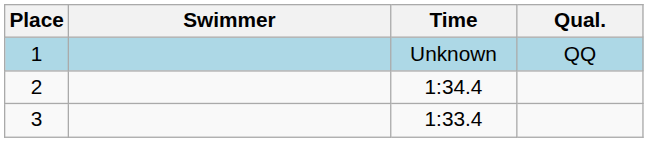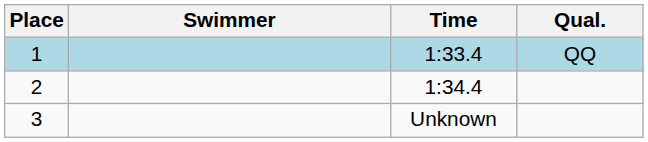1 | Time: Unknown -> 1:33.4
3 | Time: 1:33.4 -> Unknown
